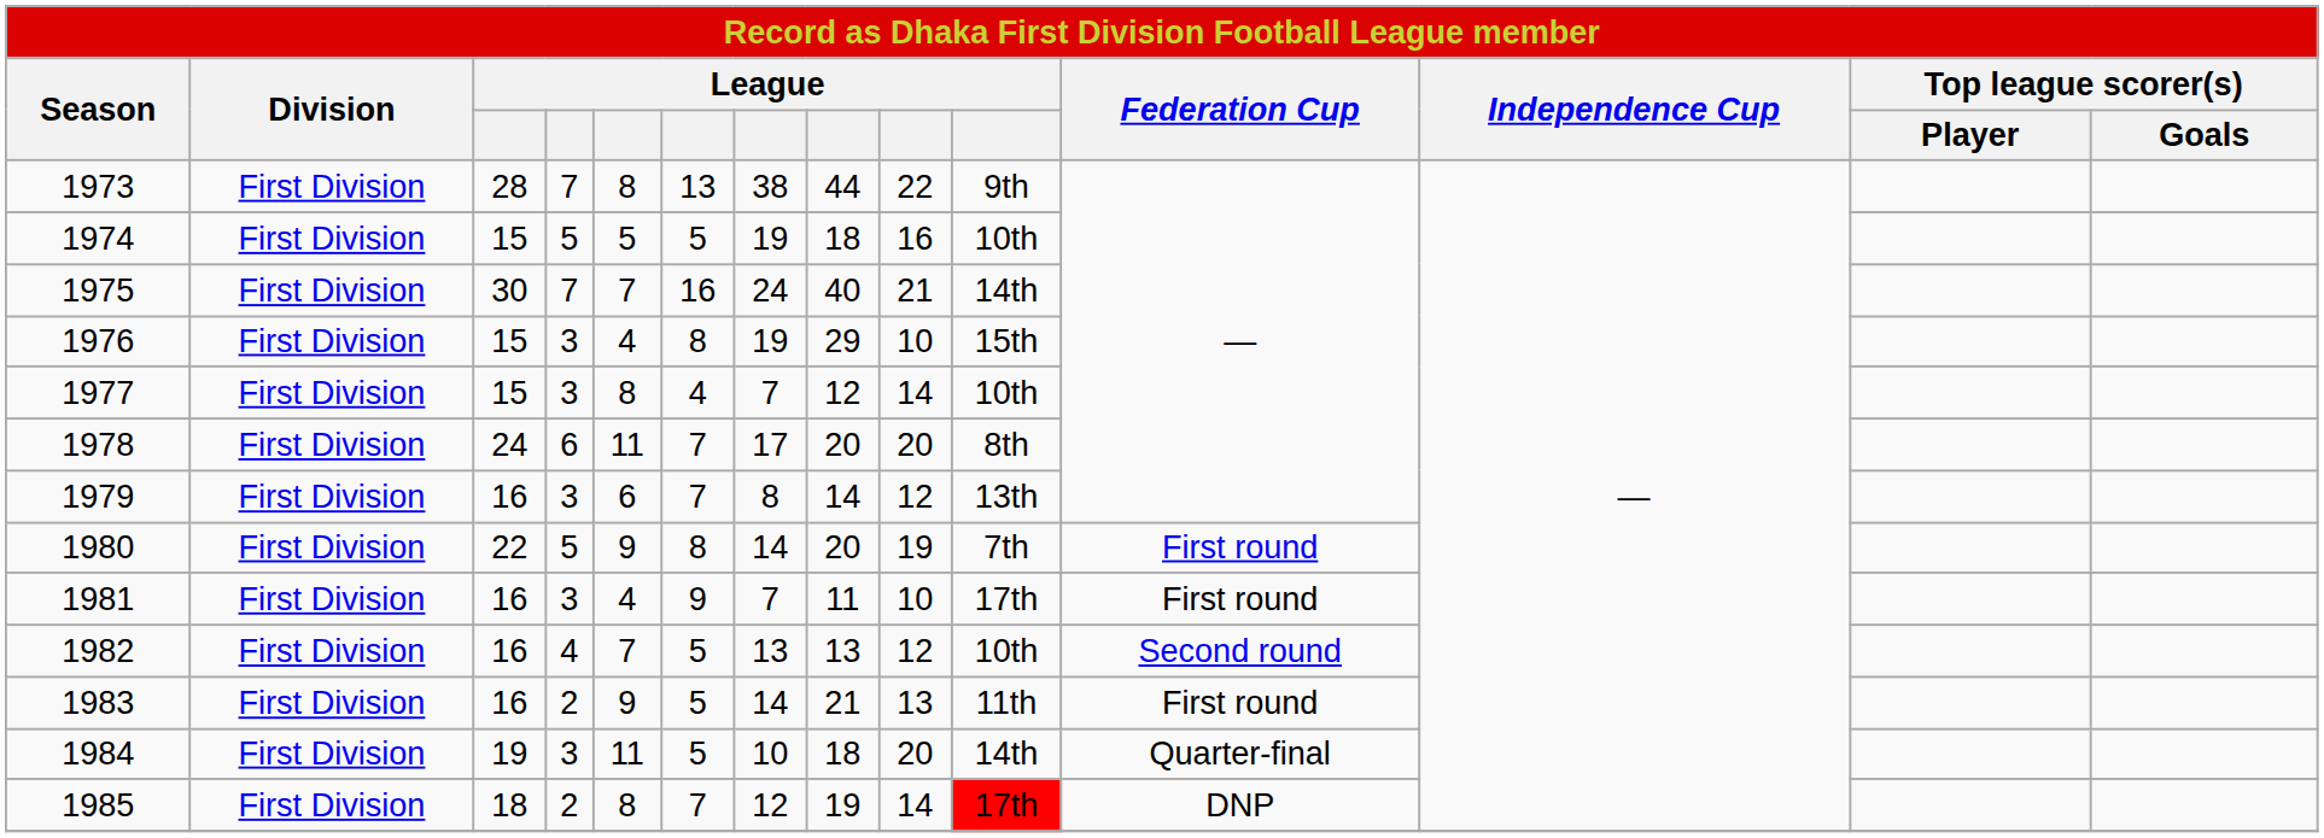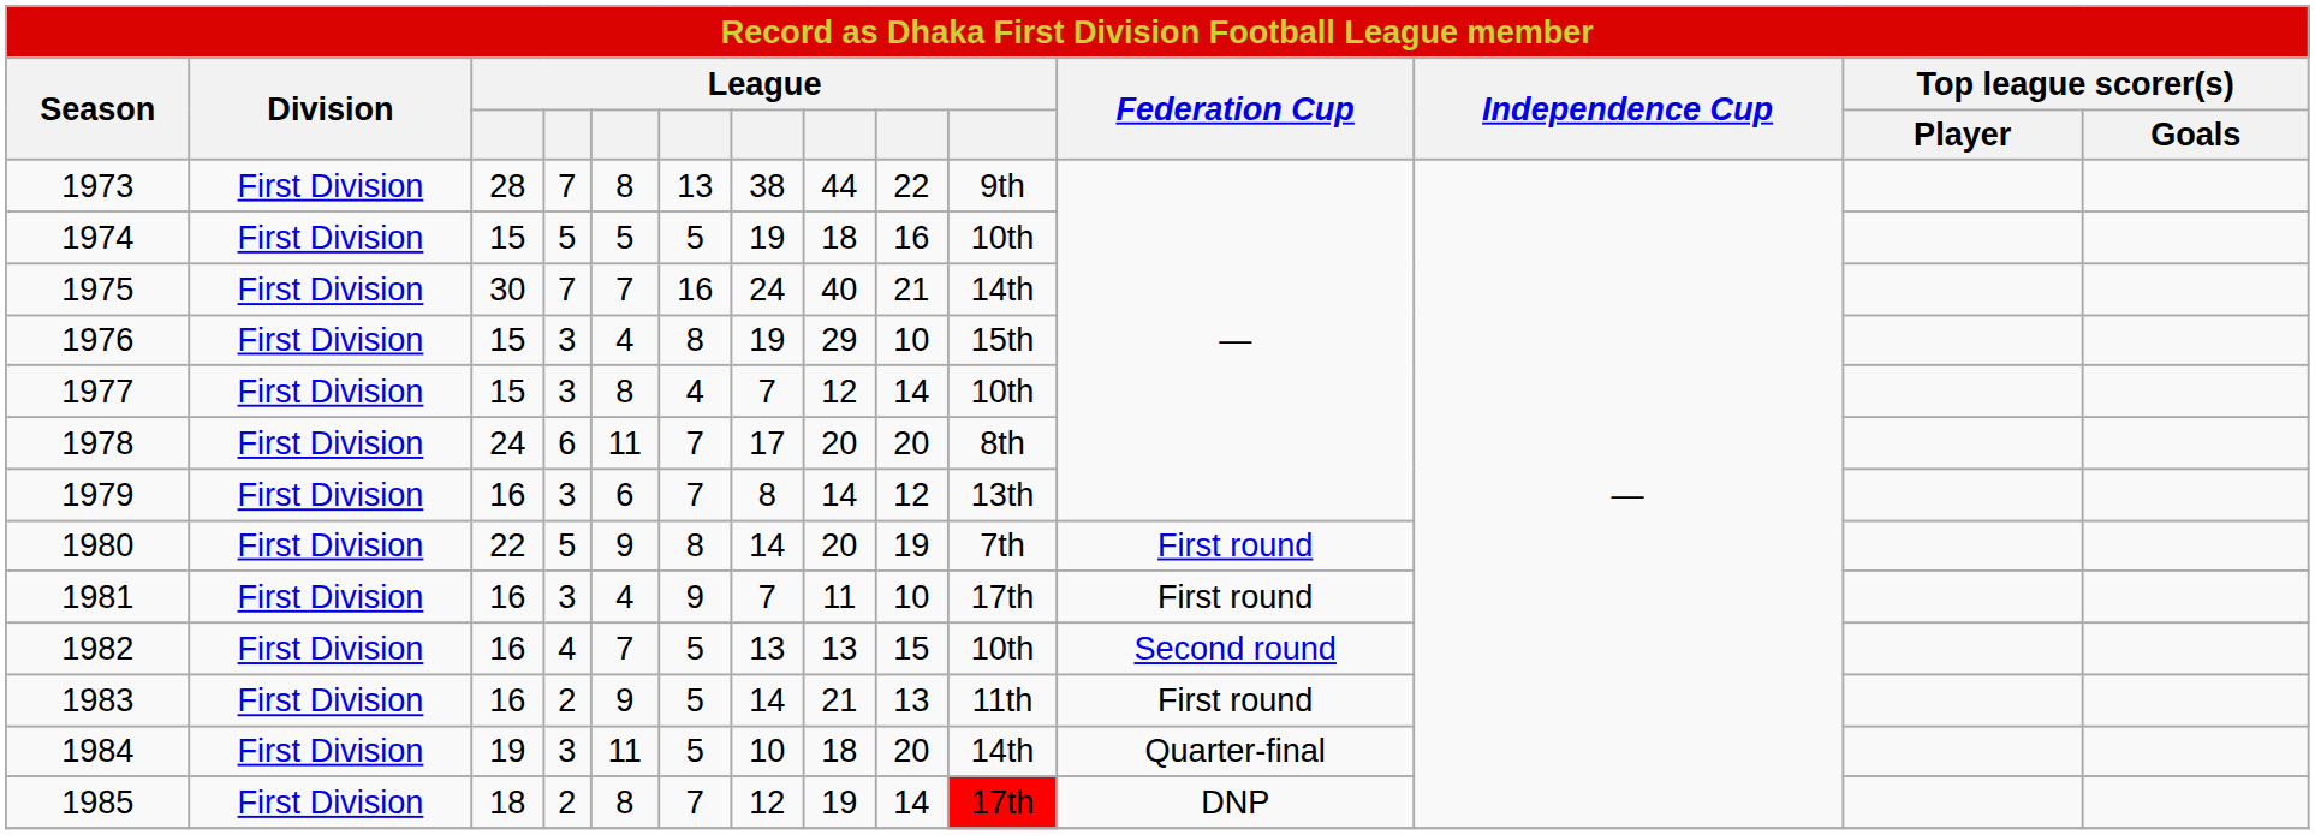1982 | column 9: 12 -> 15
